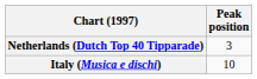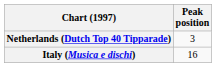Italy (Musica e dischi) | Peak position: 10 -> 16
